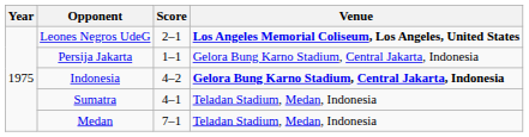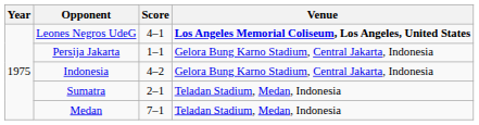Leones Negros UdeG | Score: 2–1 -> 4–1
Indonesia | Venue: bold -> normal
Sumatra | Score: 4–1 -> 2–1
